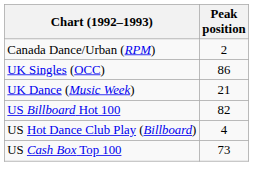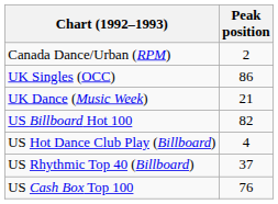+ row: US Rhythmic Top 40 (Billboard) | 37
US Cash Box Top 100 | Peak position: 73 -> 76
